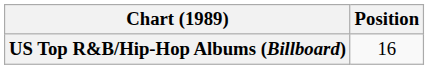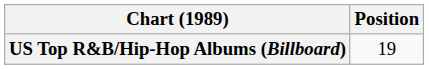US Top R&B/Hip-Hop Albums (Billboard) | Position: 16 -> 19
